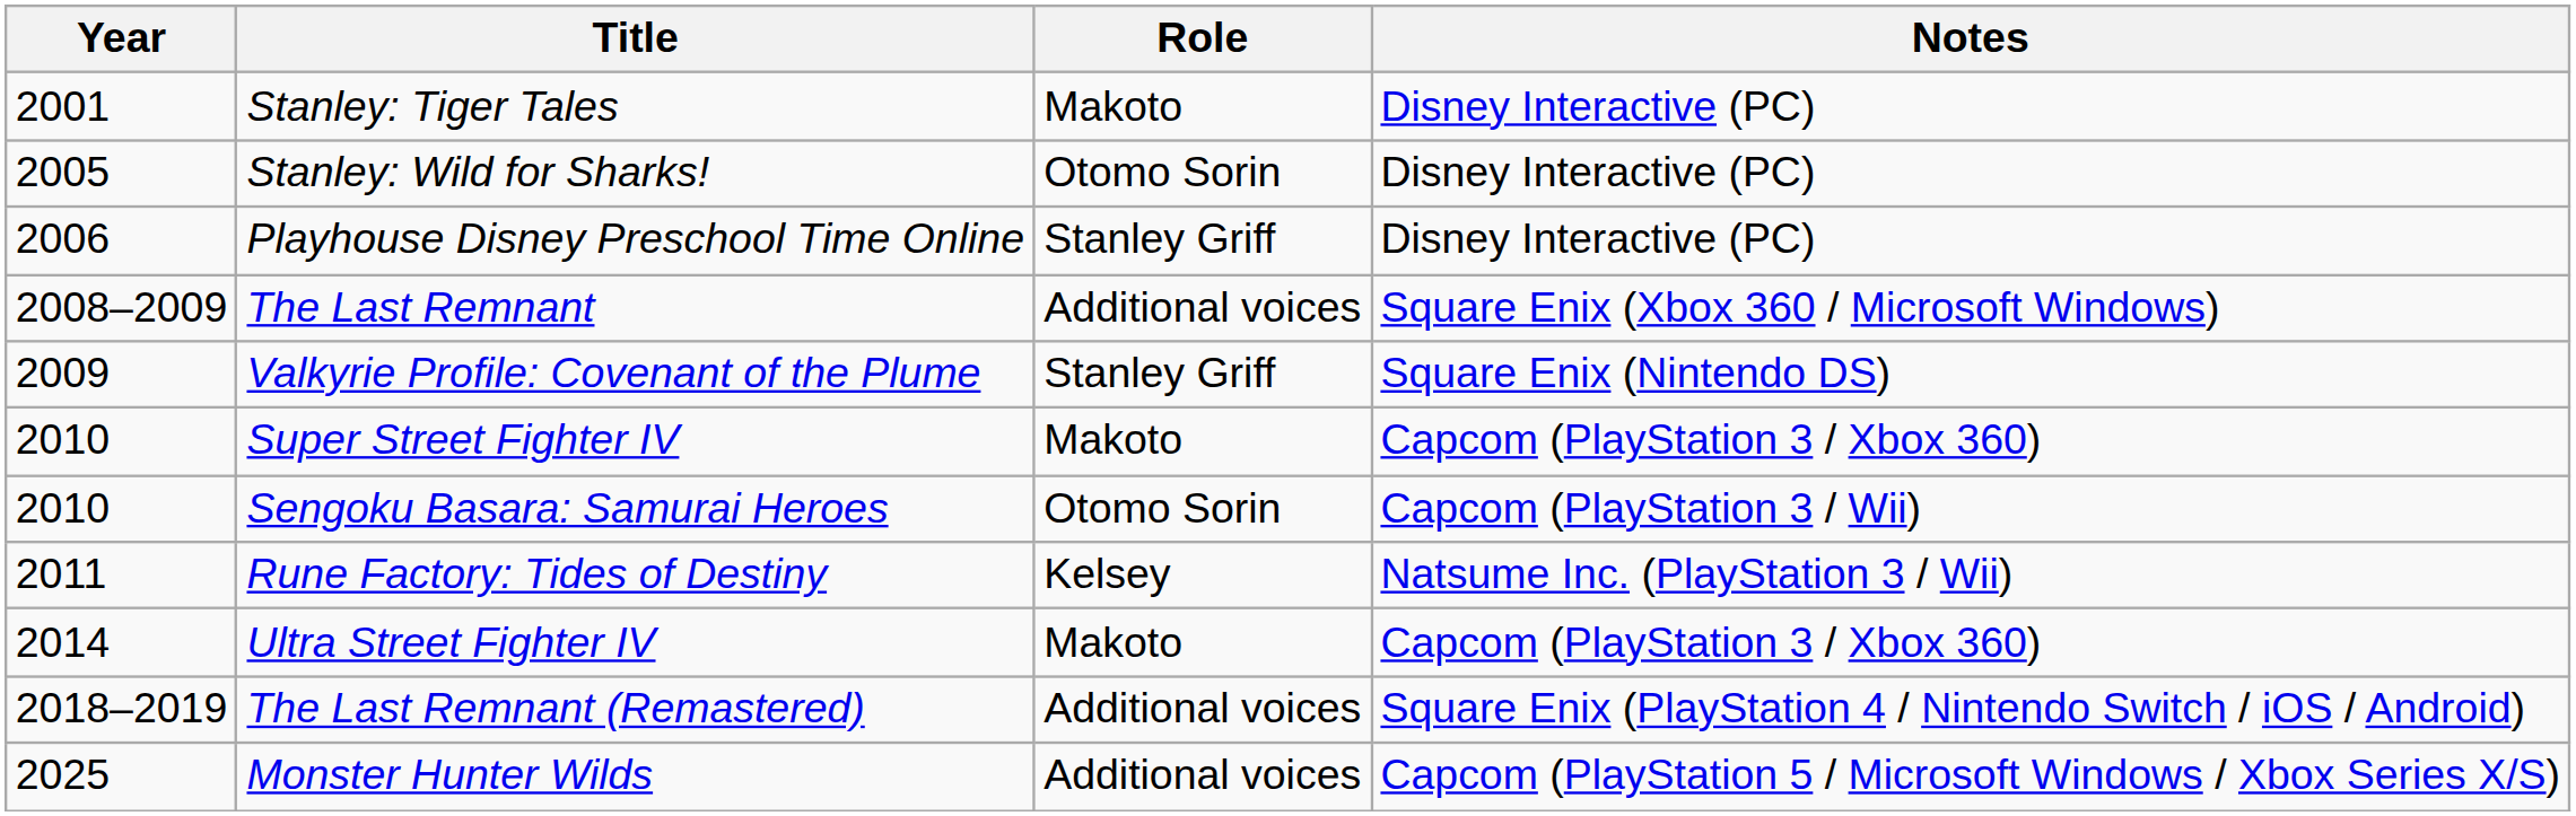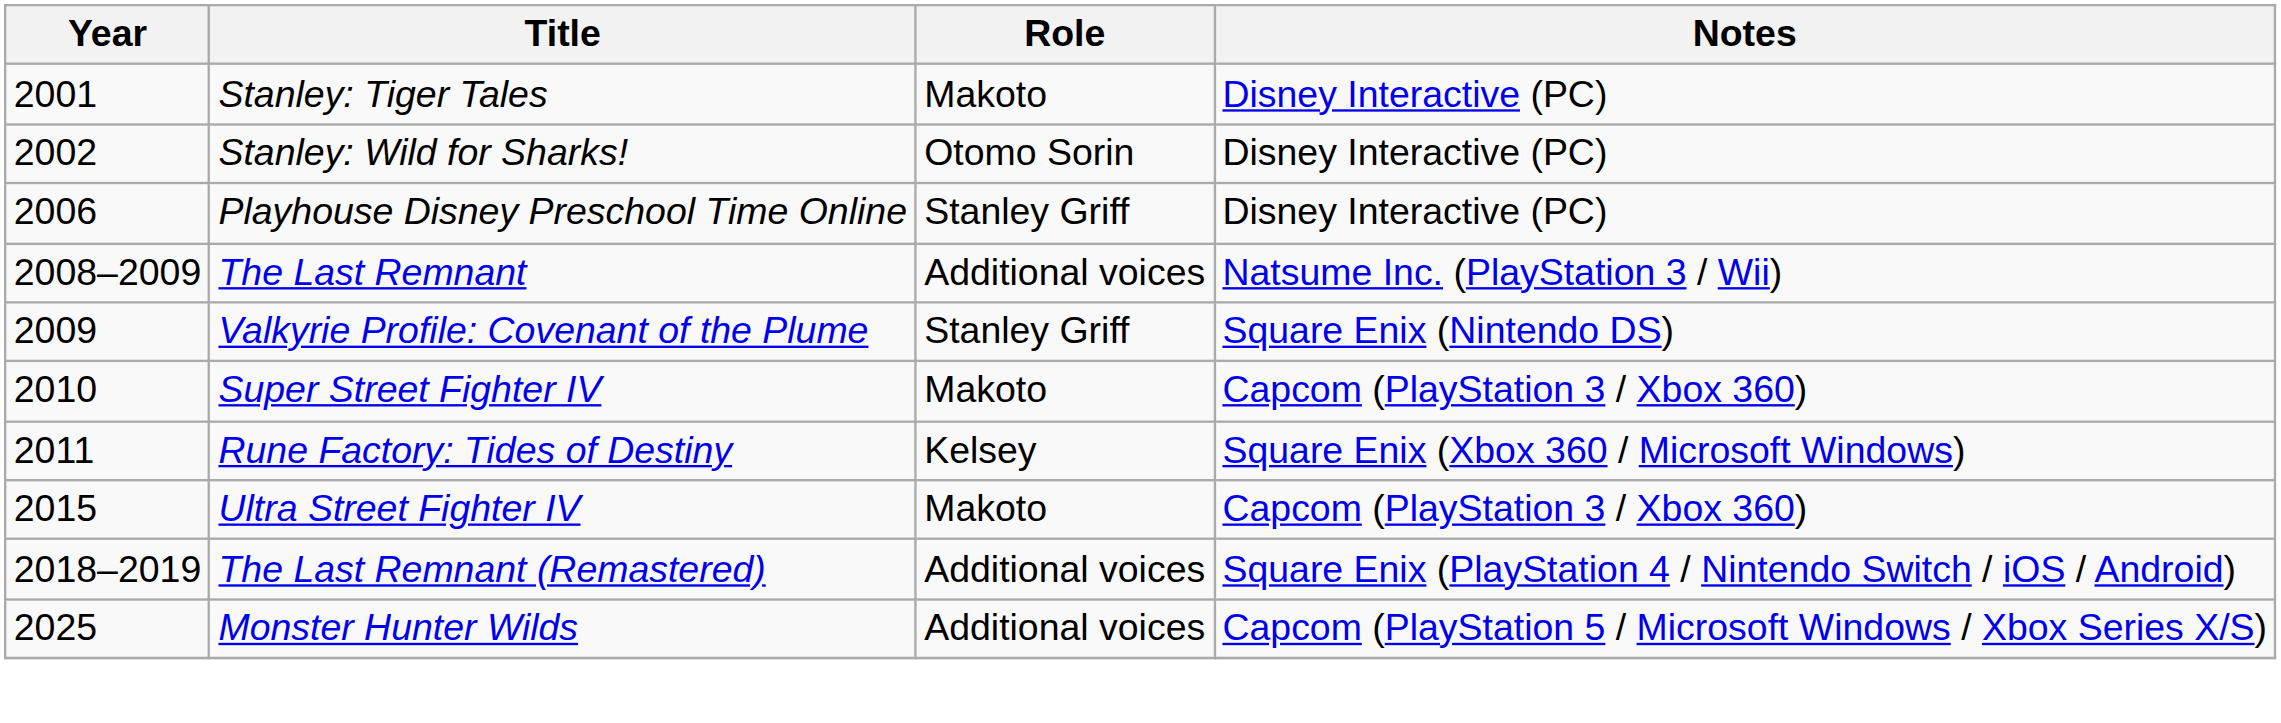Stanley: Wild for Sharks! | Year: 2005 -> 2002
The Last Remnant | Notes: Square Enix (Xbox 360 / Microsoft Windows) -> Natsume Inc. (PlayStation 3 / Wii)
- row: 2010 | Sengoku Basara: Samurai Heroes | Otomo Sorin | Capcom (PlayStation 3 / Wii)
Rune Factory: Tides of Destiny | Notes: Natsume Inc. (PlayStation 3 / Wii) -> Square Enix (Xbox 360 / Microsoft Windows)
Ultra Street Fighter IV | Year: 2014 -> 2015
